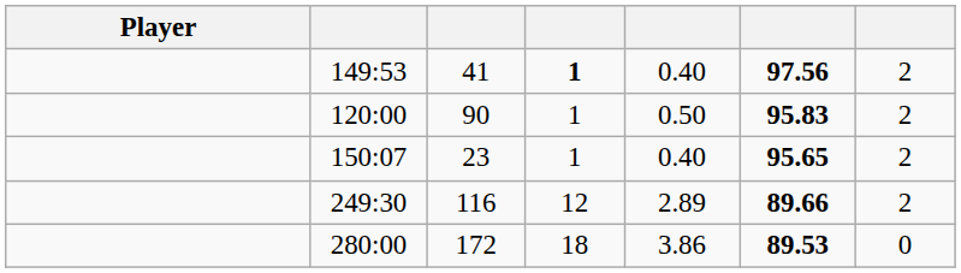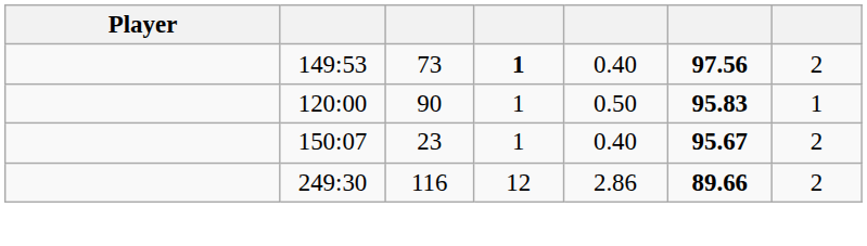149:53 | column 3: 41 -> 73
120:00 | column 7: 2 -> 1
150:07 | column 6: 95.65 -> 95.67
249:30 | column 5: 2.89 -> 2.86
- row: 280:00 | 172 | 18 | 3.86 | 89.53 | 0
